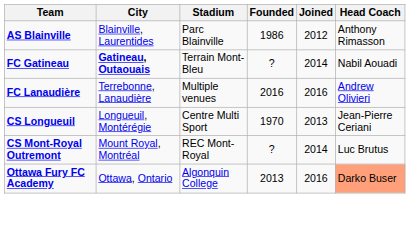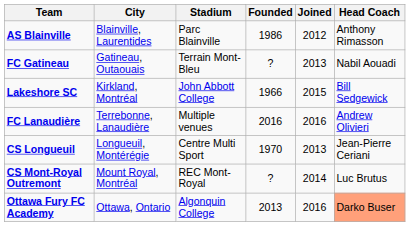FC Gatineau | City: bold -> normal
FC Gatineau | Joined: 2014 -> 2013
+ row: Lakeshore SC | Kirkland, Montréal | John Abbott College | 1966 | 2015 | Bill Sedgewick
